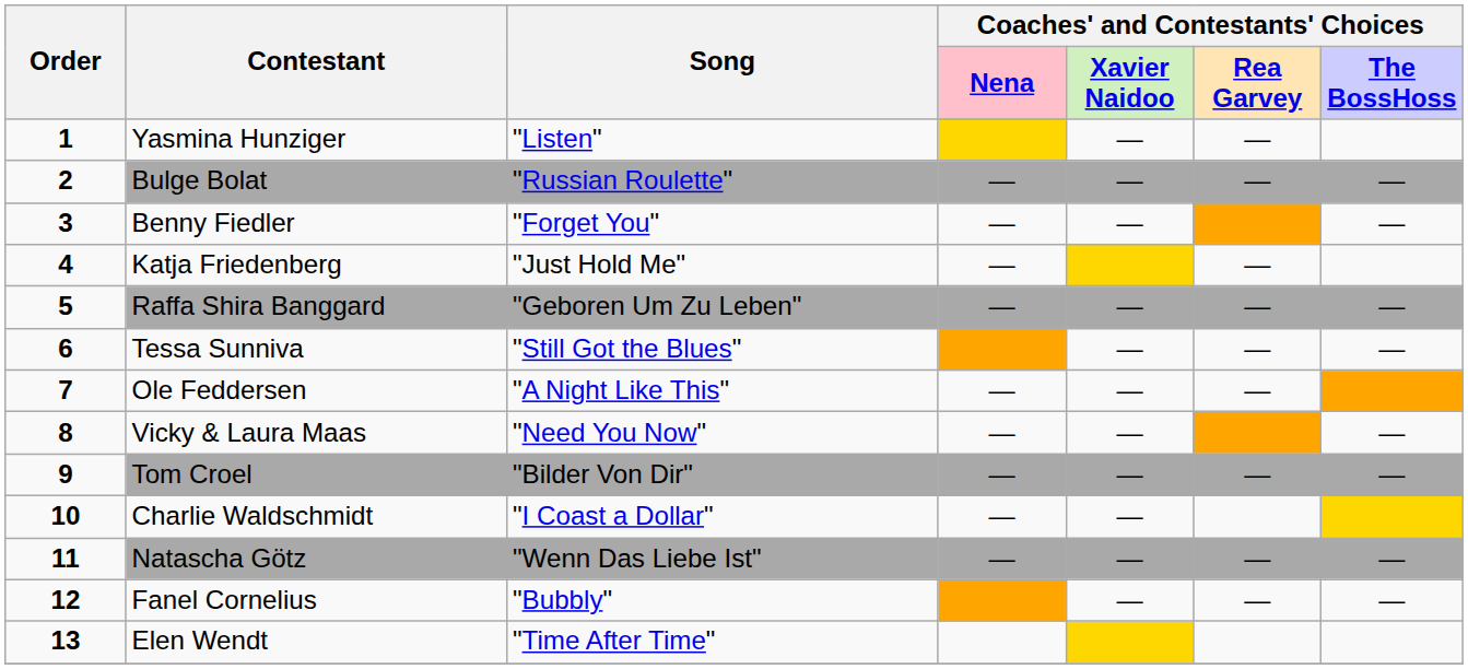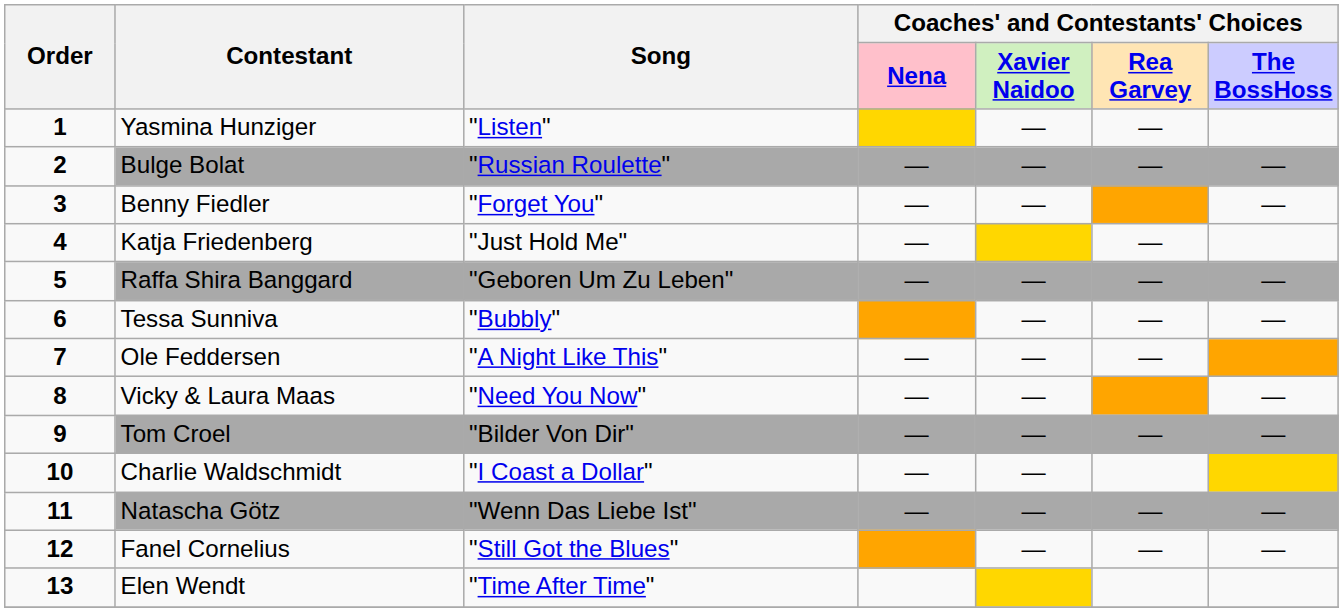Tessa Sunniva | Song: "Still Got the Blues" -> "Bubbly"
Fanel Cornelius | Song: "Bubbly" -> "Still Got the Blues"
